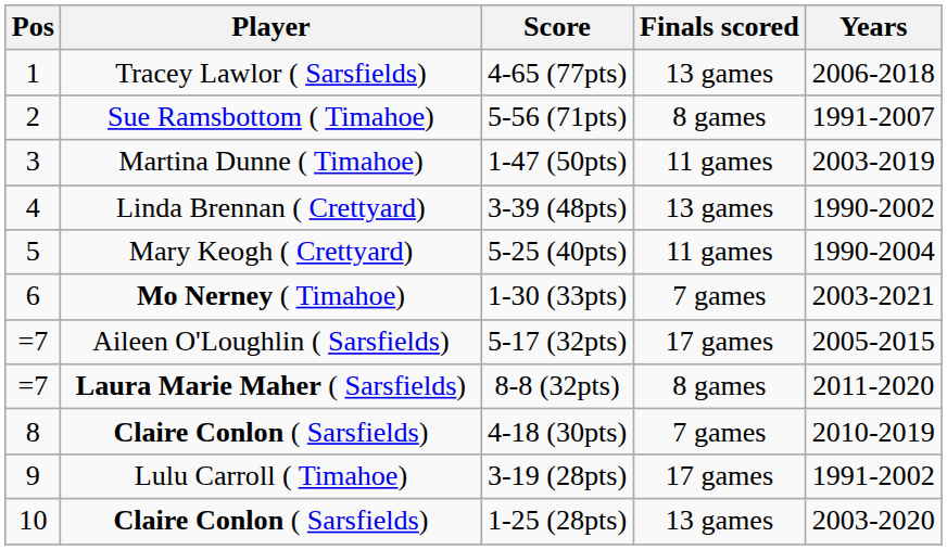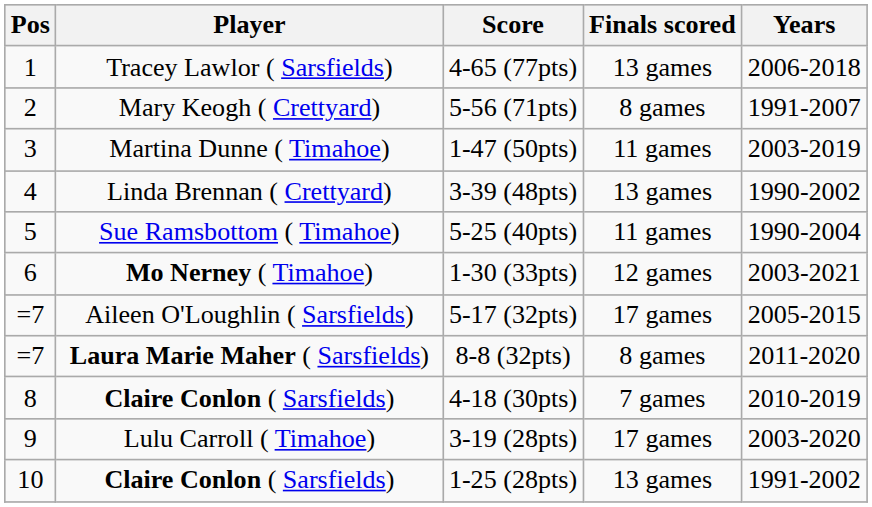5-56 (71pts) | Player: Sue Ramsbottom ( Timahoe) -> Mary Keogh ( Crettyard)
5-25 (40pts) | Player: Mary Keogh ( Crettyard) -> Sue Ramsbottom ( Timahoe)
1-30 (33pts) | Finals scored: 7 games -> 12 games
3-19 (28pts) | Years: 1991-2002 -> 2003-2020
1-25 (28pts) | Years: 2003-2020 -> 1991-2002
